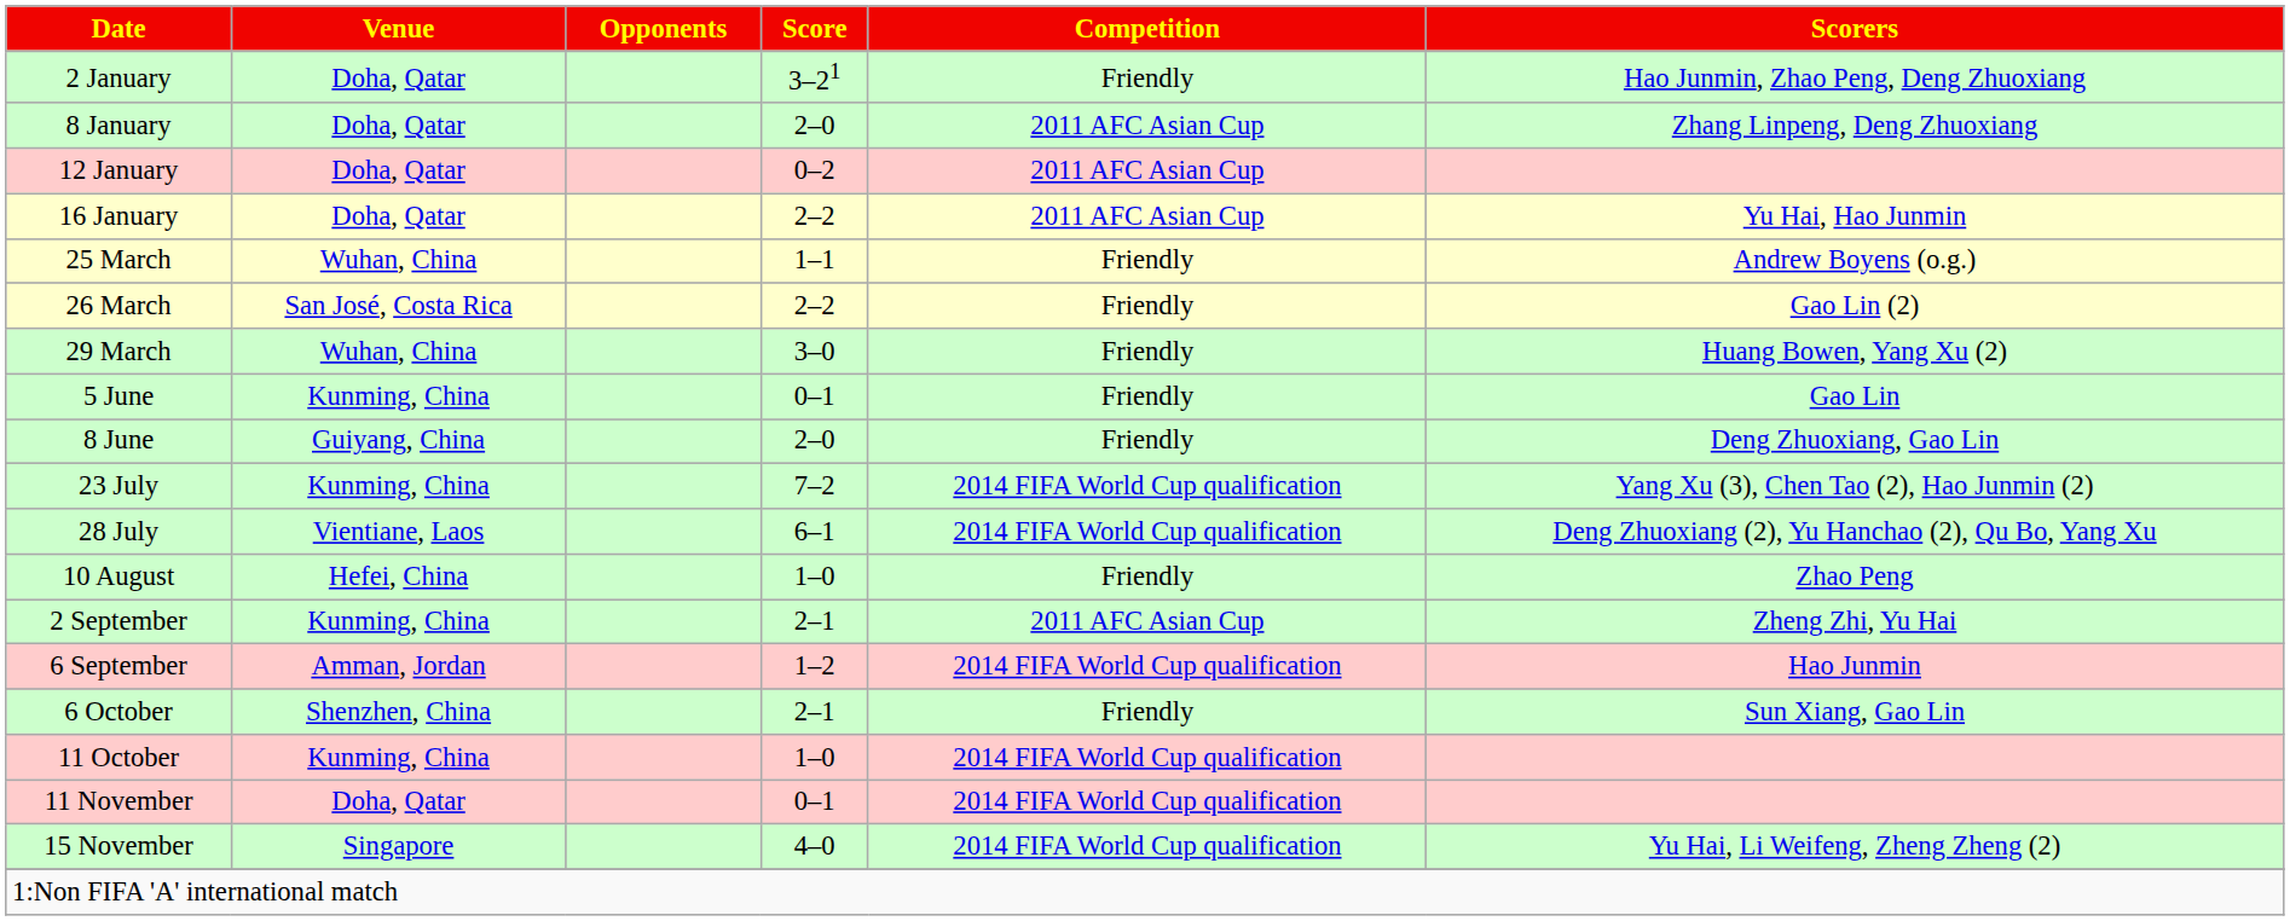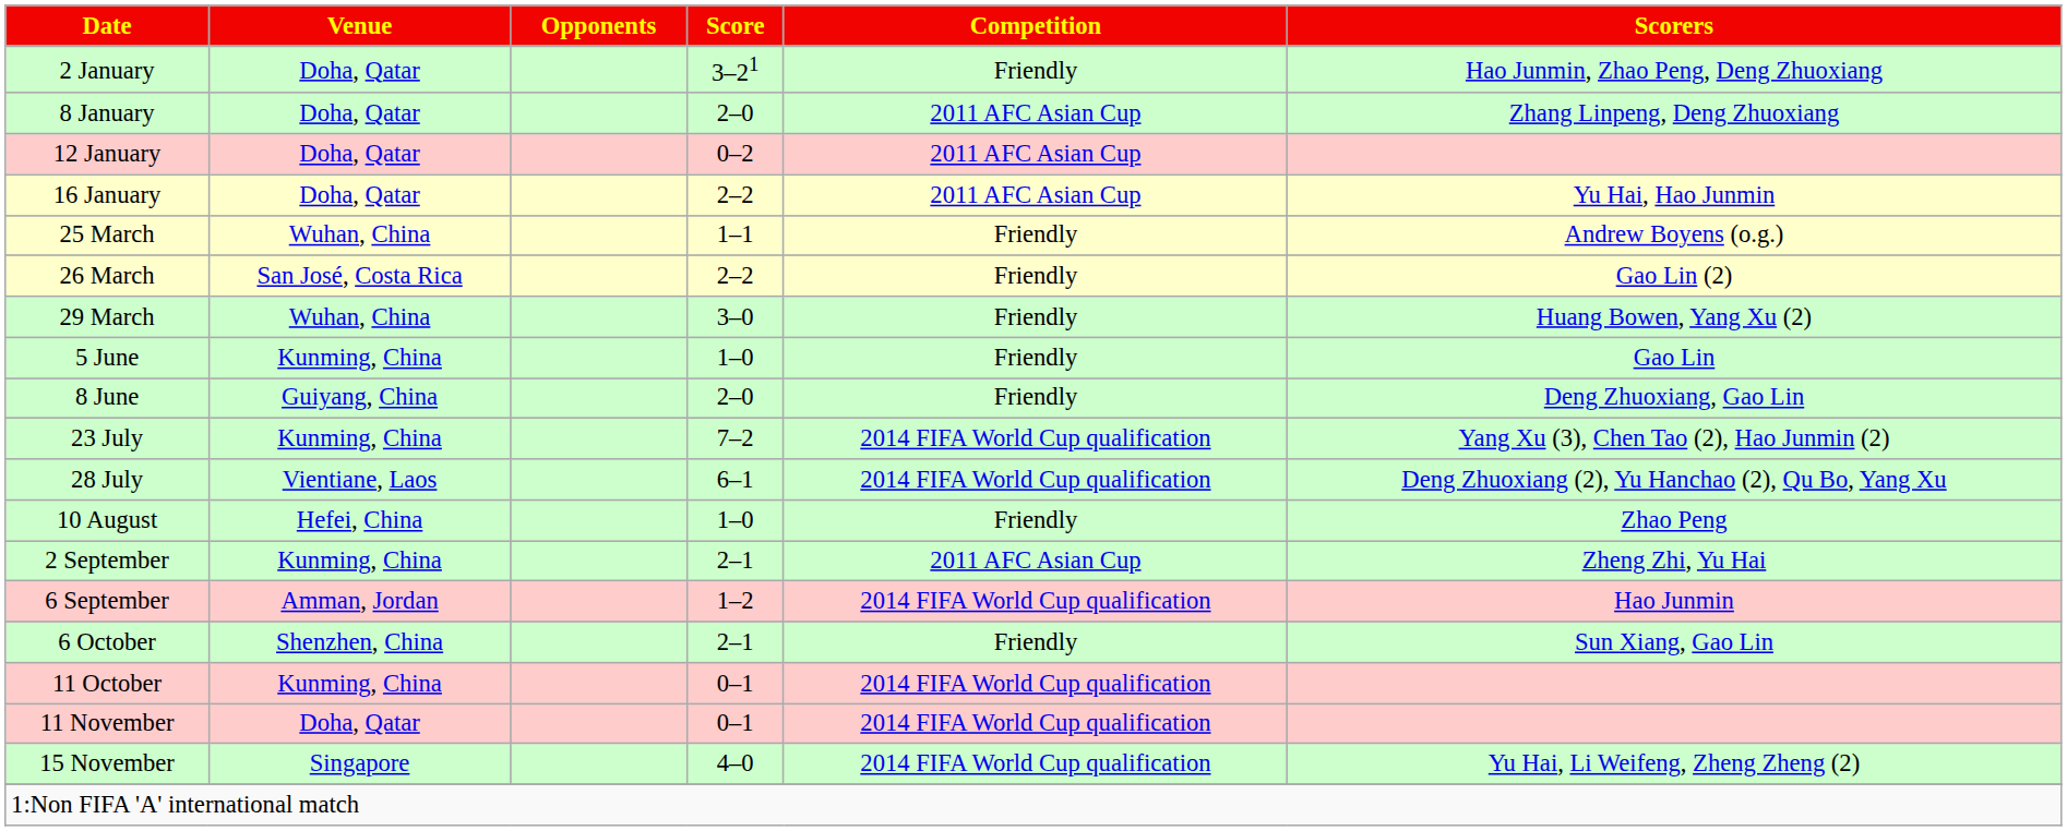5 June | Score: 0–1 -> 1–0
11 October | Score: 1–0 -> 0–1
